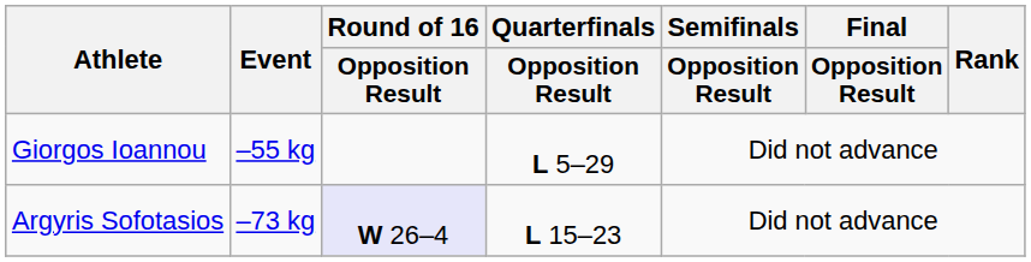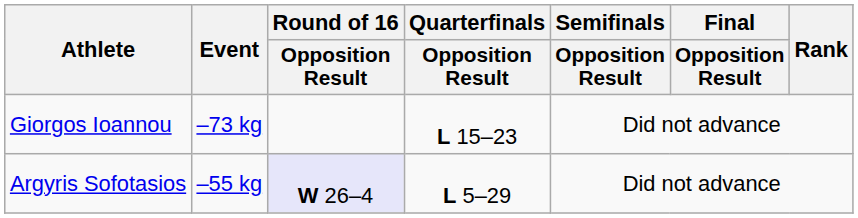Giorgos Ioannou | Event: –55 kg -> –73 kg
Giorgos Ioannou | Quarterfinals / Opposition Result: L 5–29 -> L 15–23
Argyris Sofotasios | Event: –73 kg -> –55 kg
Argyris Sofotasios | Quarterfinals / Opposition Result: L 15–23 -> L 5–29
